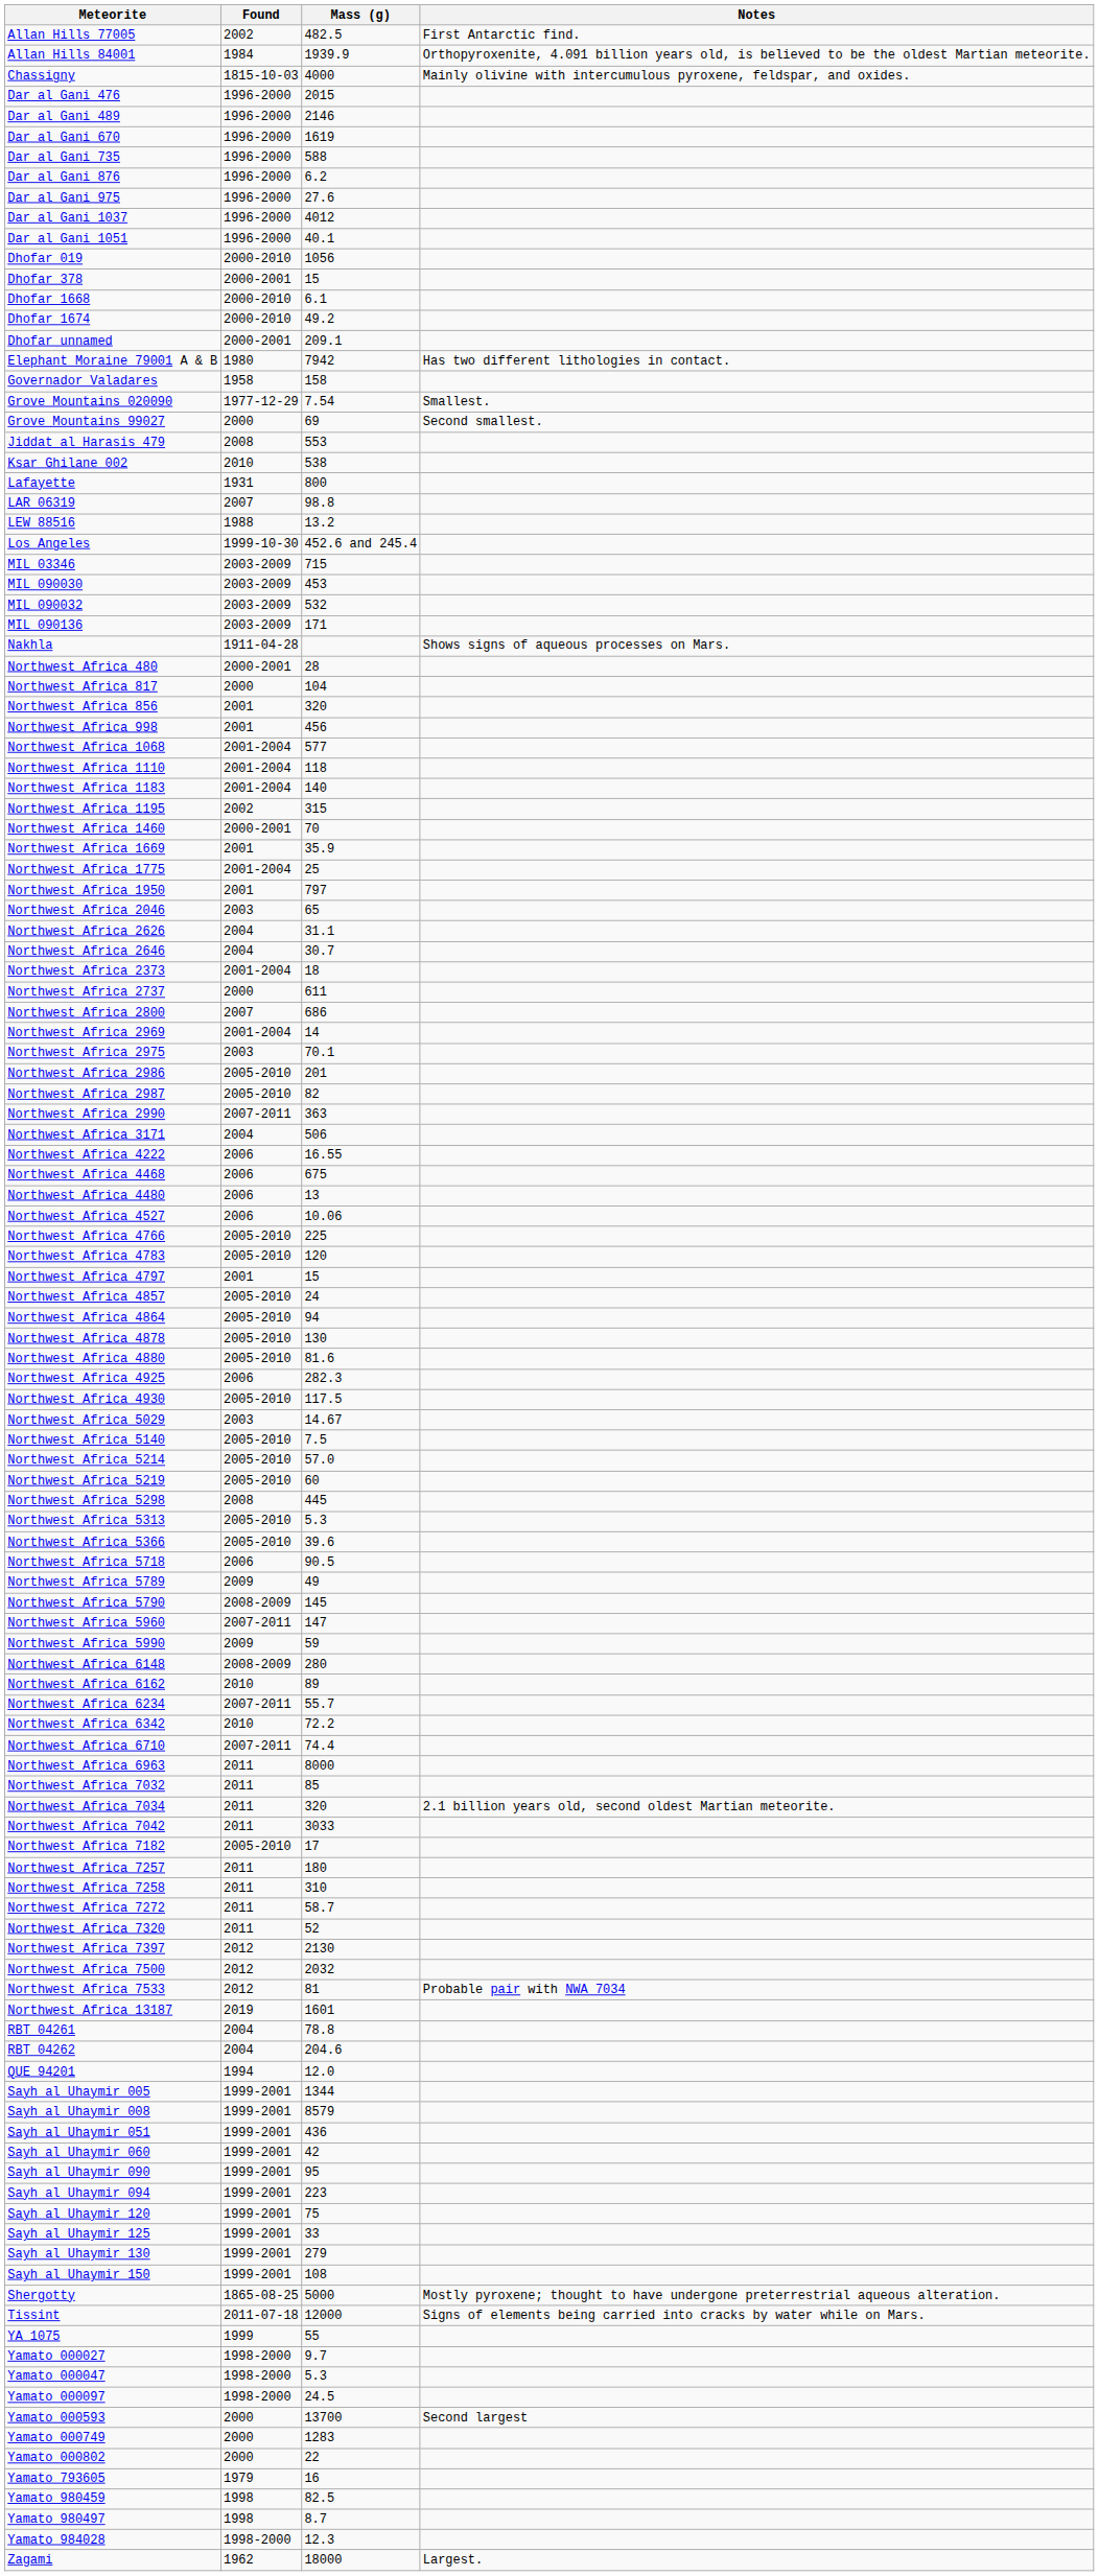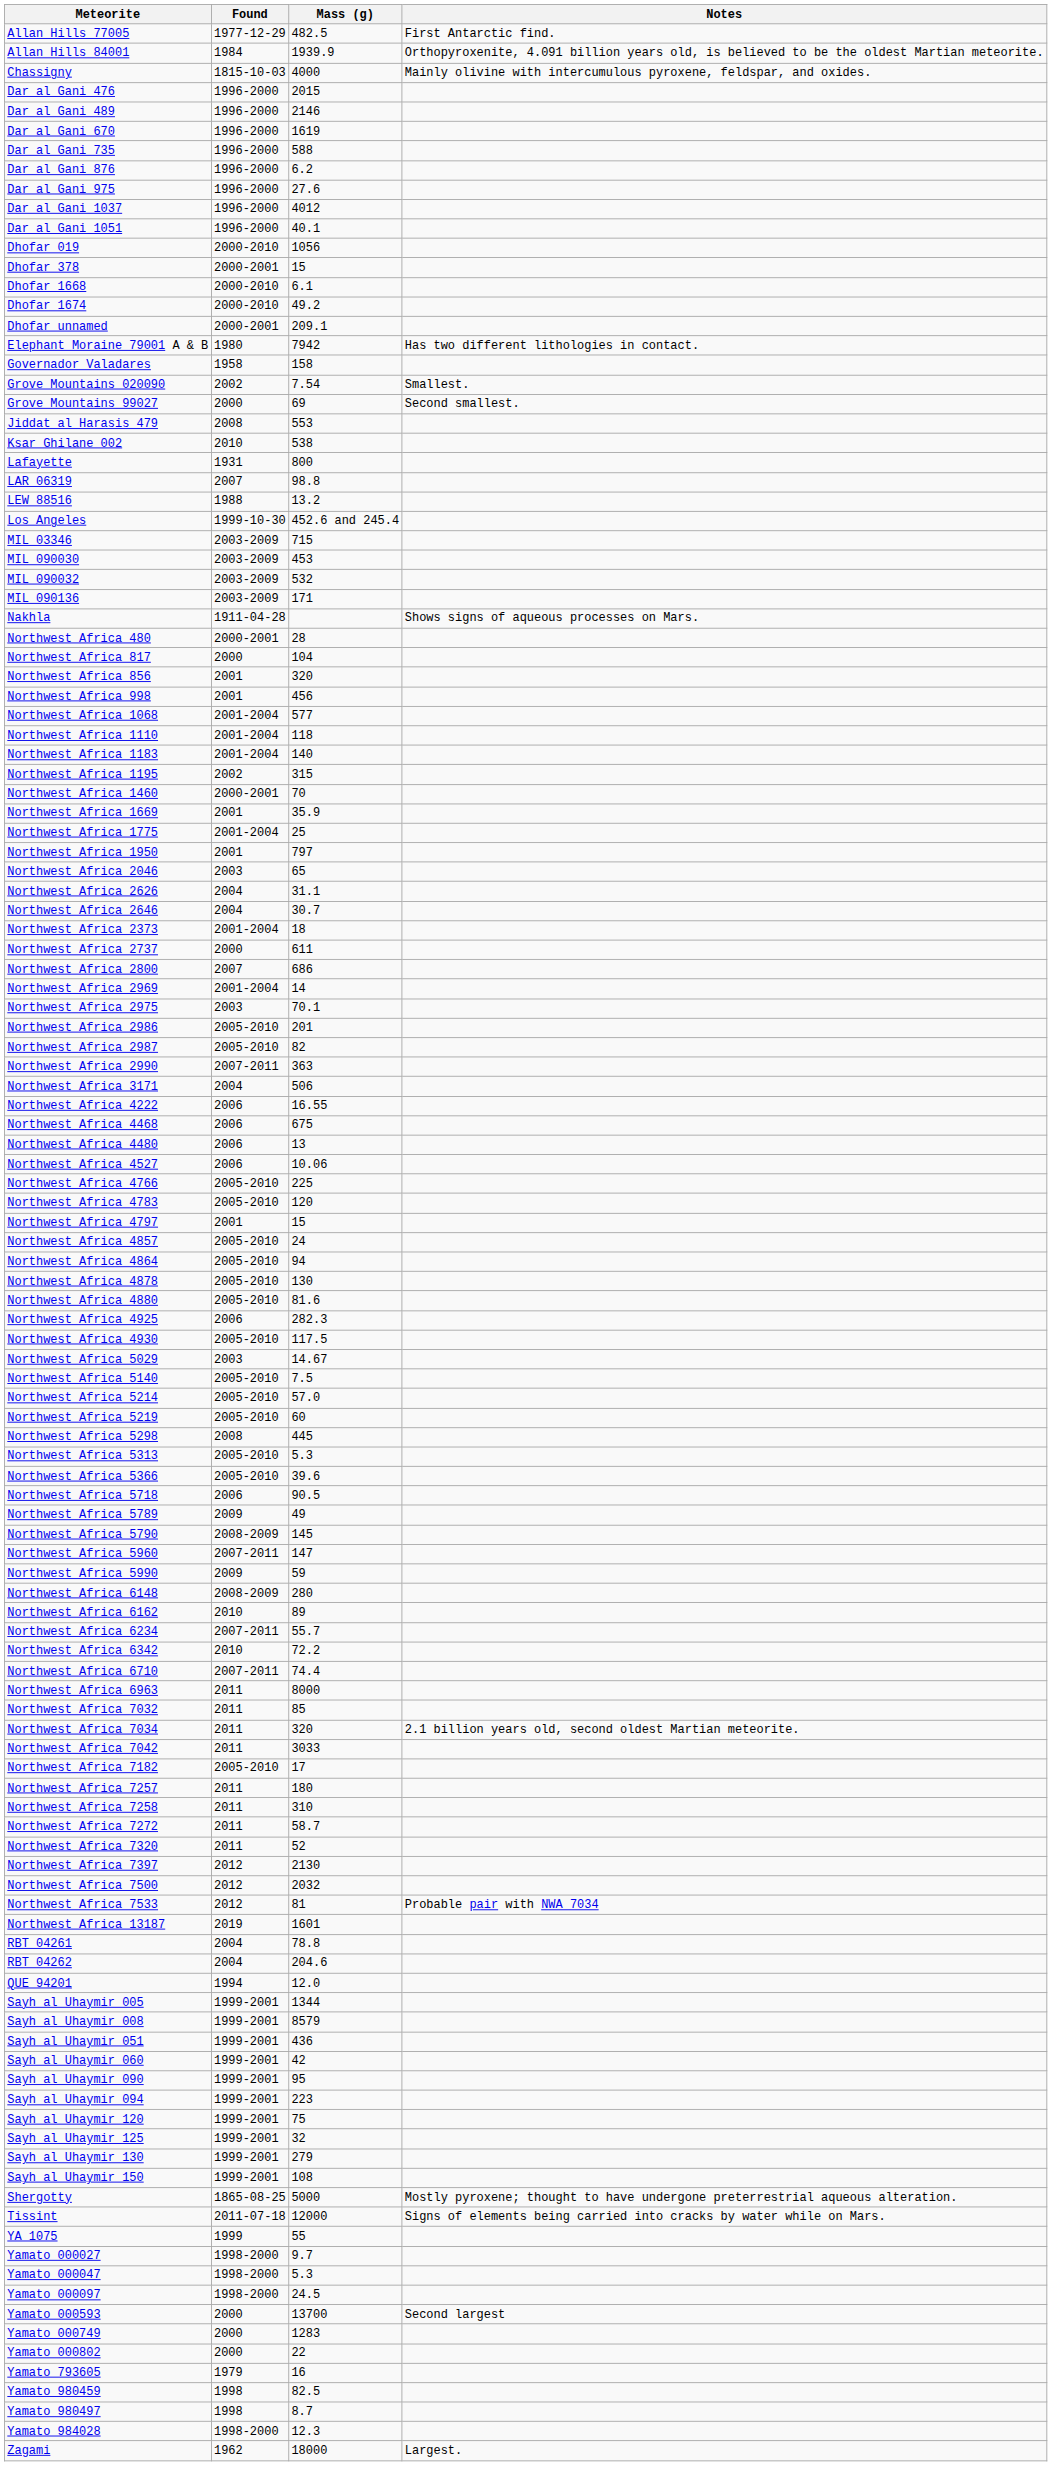Allan Hills 77005 | Found: 2002 -> 1977-12-29
Grove Mountains 020090 | Found: 1977-12-29 -> 2002
Sayh al Uhaymir 125 | Mass (g): 33 -> 32
